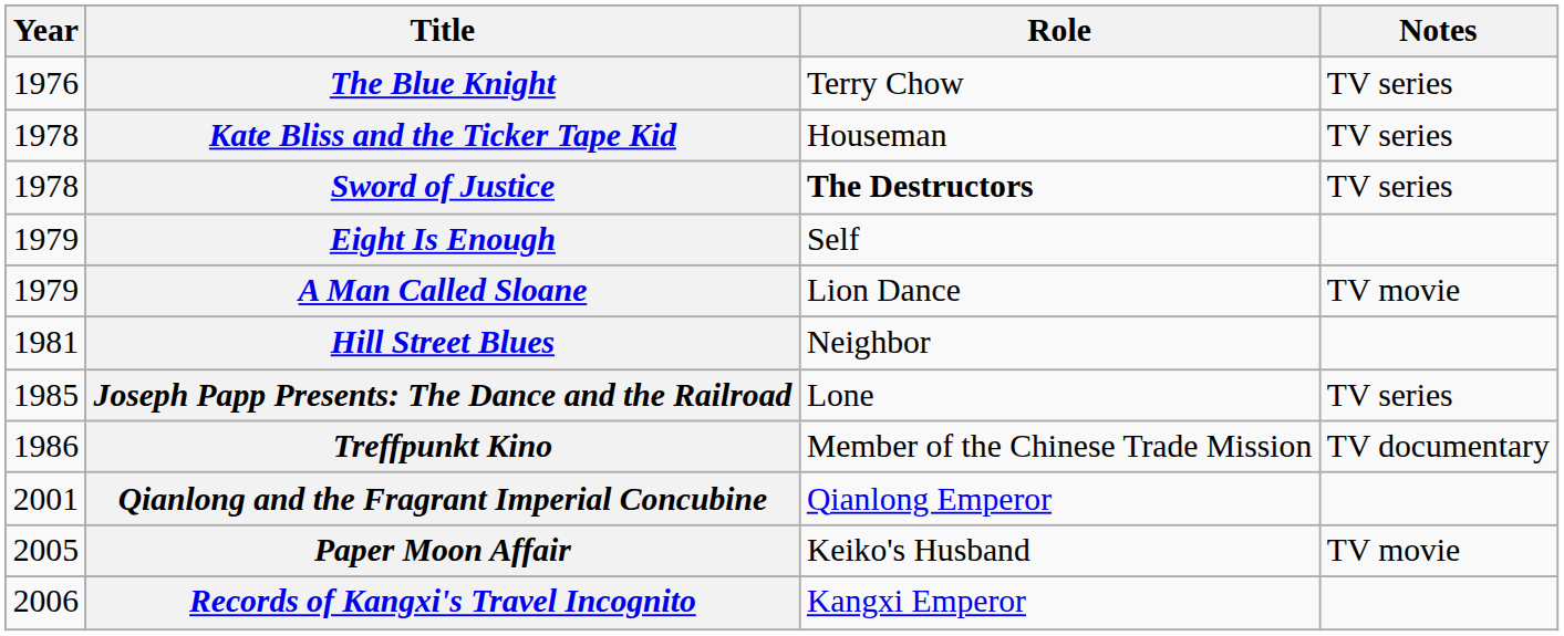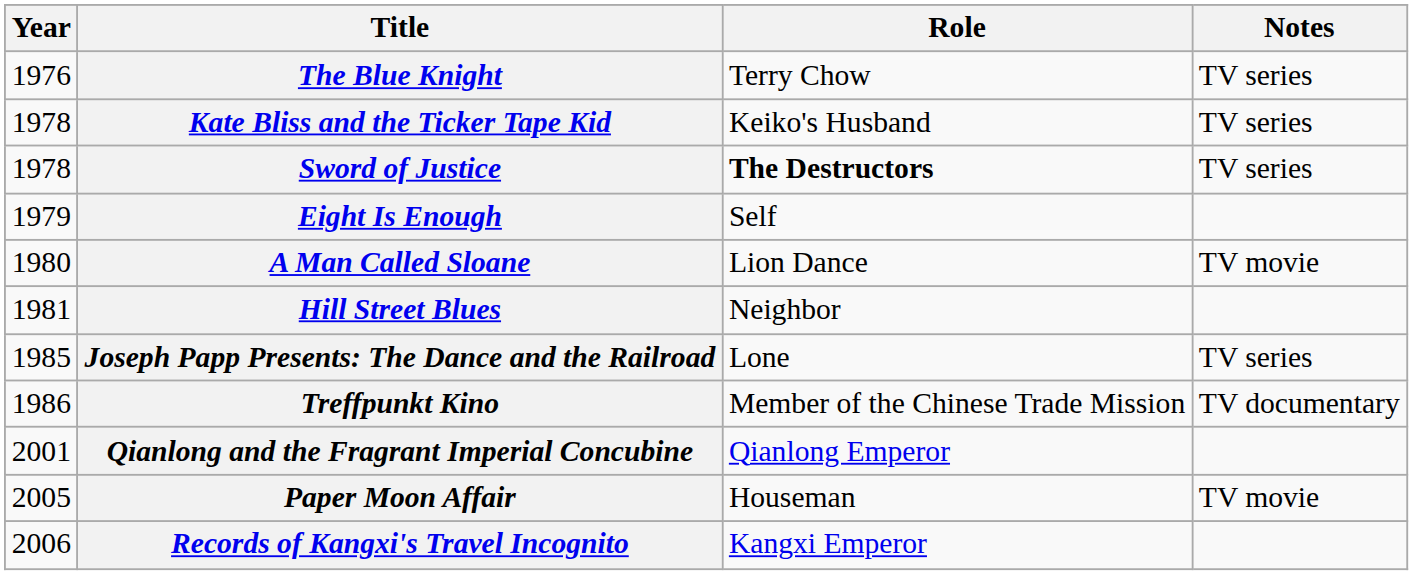Kate Bliss and the Ticker Tape Kid | Role: Houseman -> Keiko's Husband
A Man Called Sloane | Year: 1979 -> 1980
Paper Moon Affair | Role: Keiko's Husband -> Houseman
